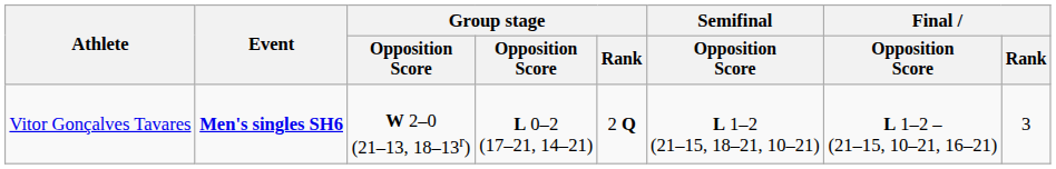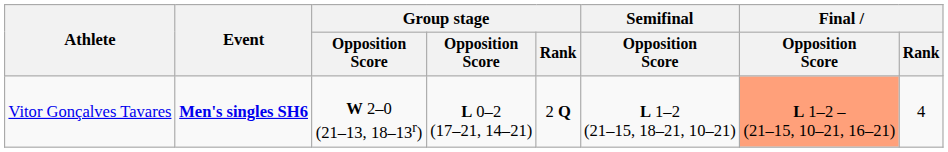Vitor Gonçalves Tavares | Final / Opposition Score: no background -> lightsalmon background
Vitor Gonçalves Tavares | Final / Rank: 3 -> 4
